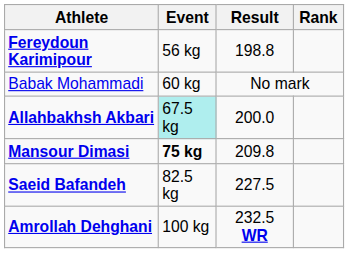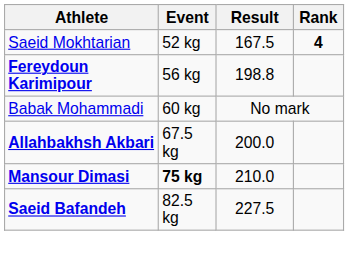+ row: Saeid Mokhtarian | 52 kg | 167.5 | 4
Allahbakhsh Akbari | Event: paleturquoise background -> no background
Mansour Dimasi | Result: 209.8 -> 210.0
- row: Amrollah Dehghani | 100 kg | 232.5 WR
